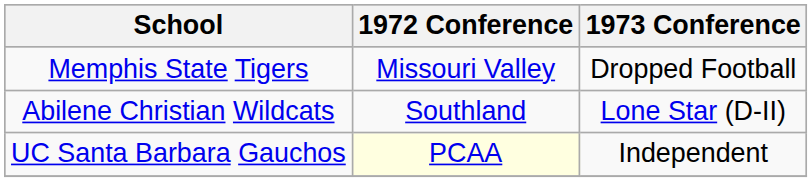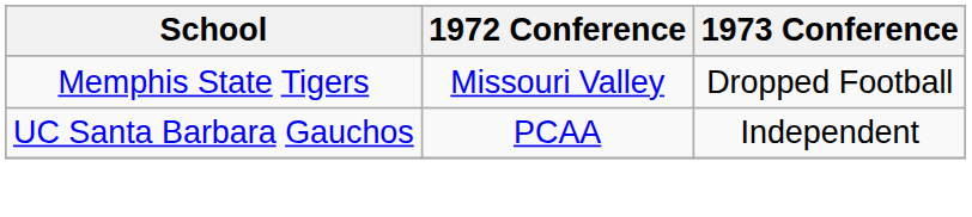- row: Abilene Christian Wildcats | Southland | Lone Star (D-II)
UC Santa Barbara Gauchos | 1972 Conference: lightyellow background -> no background
